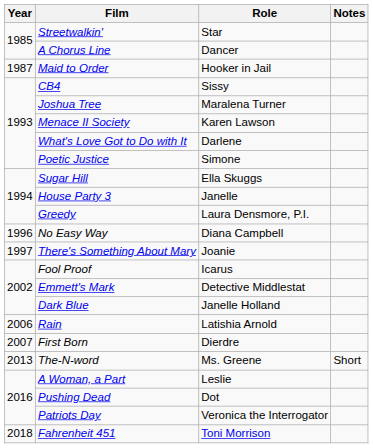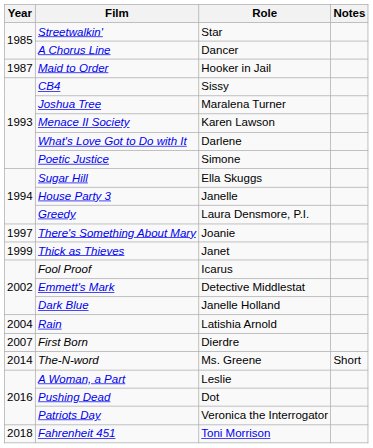- row: 1996 | No Easy Way | Diana Campbell
+ row: 1999 | Thick as Thieves | Janet
Rain | Year: 2006 -> 2004
The-N-word | Year: 2013 -> 2014
